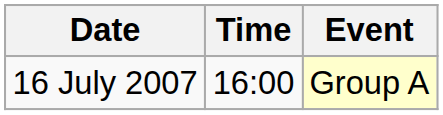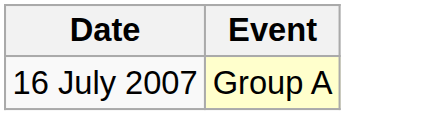- column: Time | 16:00
